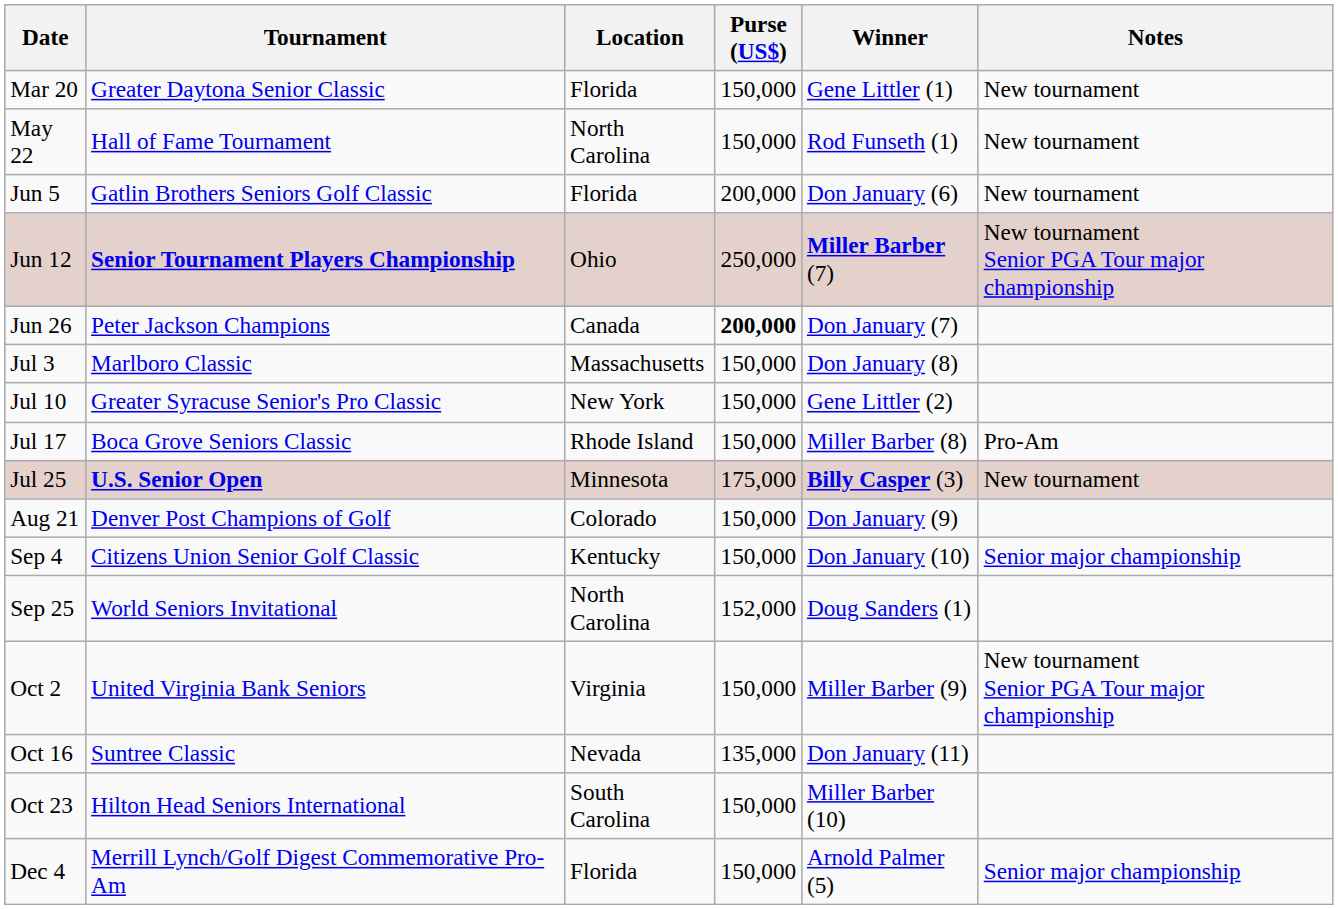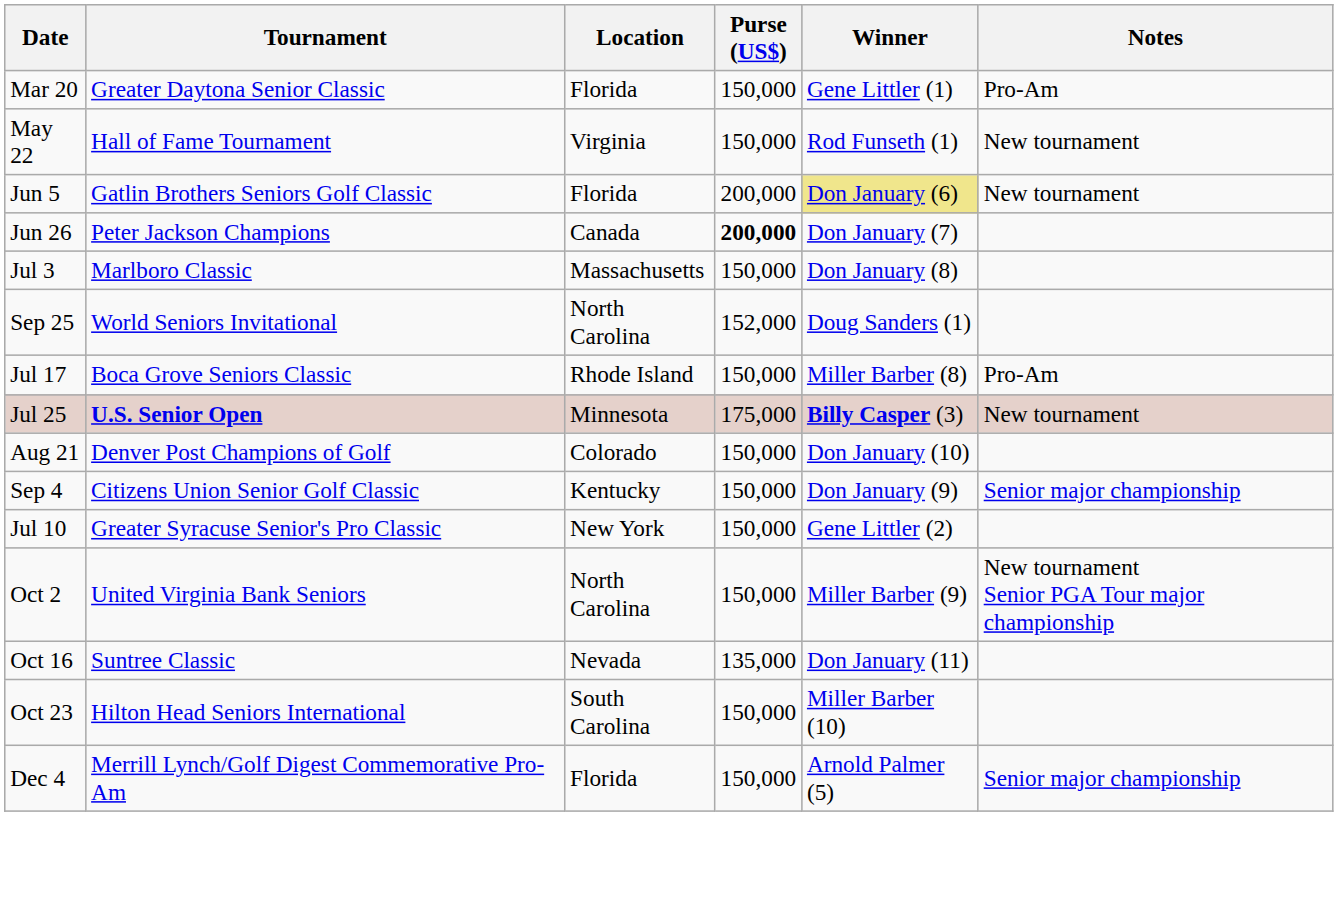Mar 20 | Notes: New tournament -> Pro-Am
May 22 | Location: North Carolina -> Virginia
Jun 5 | Winner: no background -> khaki background
- row: Jun 12 | Senior Tournament Players Championship | Ohio | 250,000 | Miller Barber (7) | New tournament Senior PGA Tour major championship
rows swapped: Jul 10 <-> Sep 25
Aug 21 | Winner: Don January (9) -> Don January (10)
Sep 4 | Winner: Don January (10) -> Don January (9)
Oct 2 | Location: Virginia -> North Carolina
